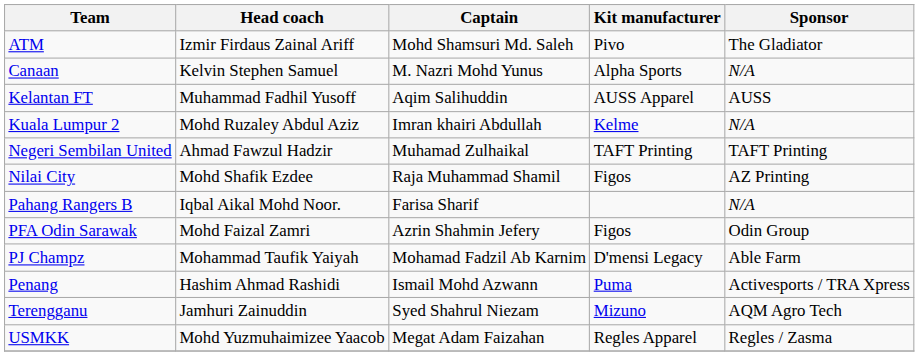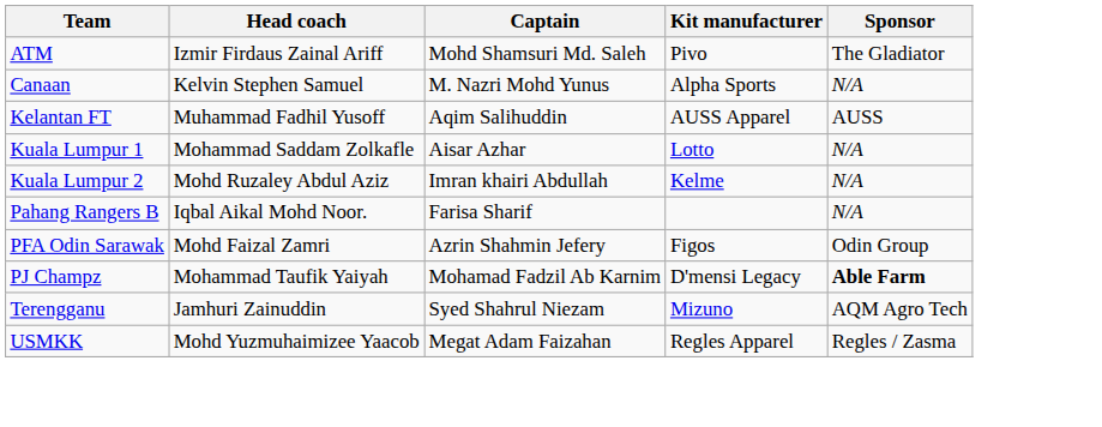+ row: Kuala Lumpur 1 | Mohammad Saddam Zolkafle | Aisar Azhar | Lotto | N/A
- row: Negeri Sembilan United | Ahmad Fawzul Hadzir | Muhamad Zulhaikal | TAFT Printing | TAFT Printing
- row: Nilai City | Mohd Shafik Ezdee | Raja Muhammad Shamil | Figos | AZ Printing
PJ Champz | Sponsor: normal -> bold
- row: Penang | Hashim Ahmad Rashidi | Ismail Mohd Azwann | Puma | Activesports / TRA Xpress
